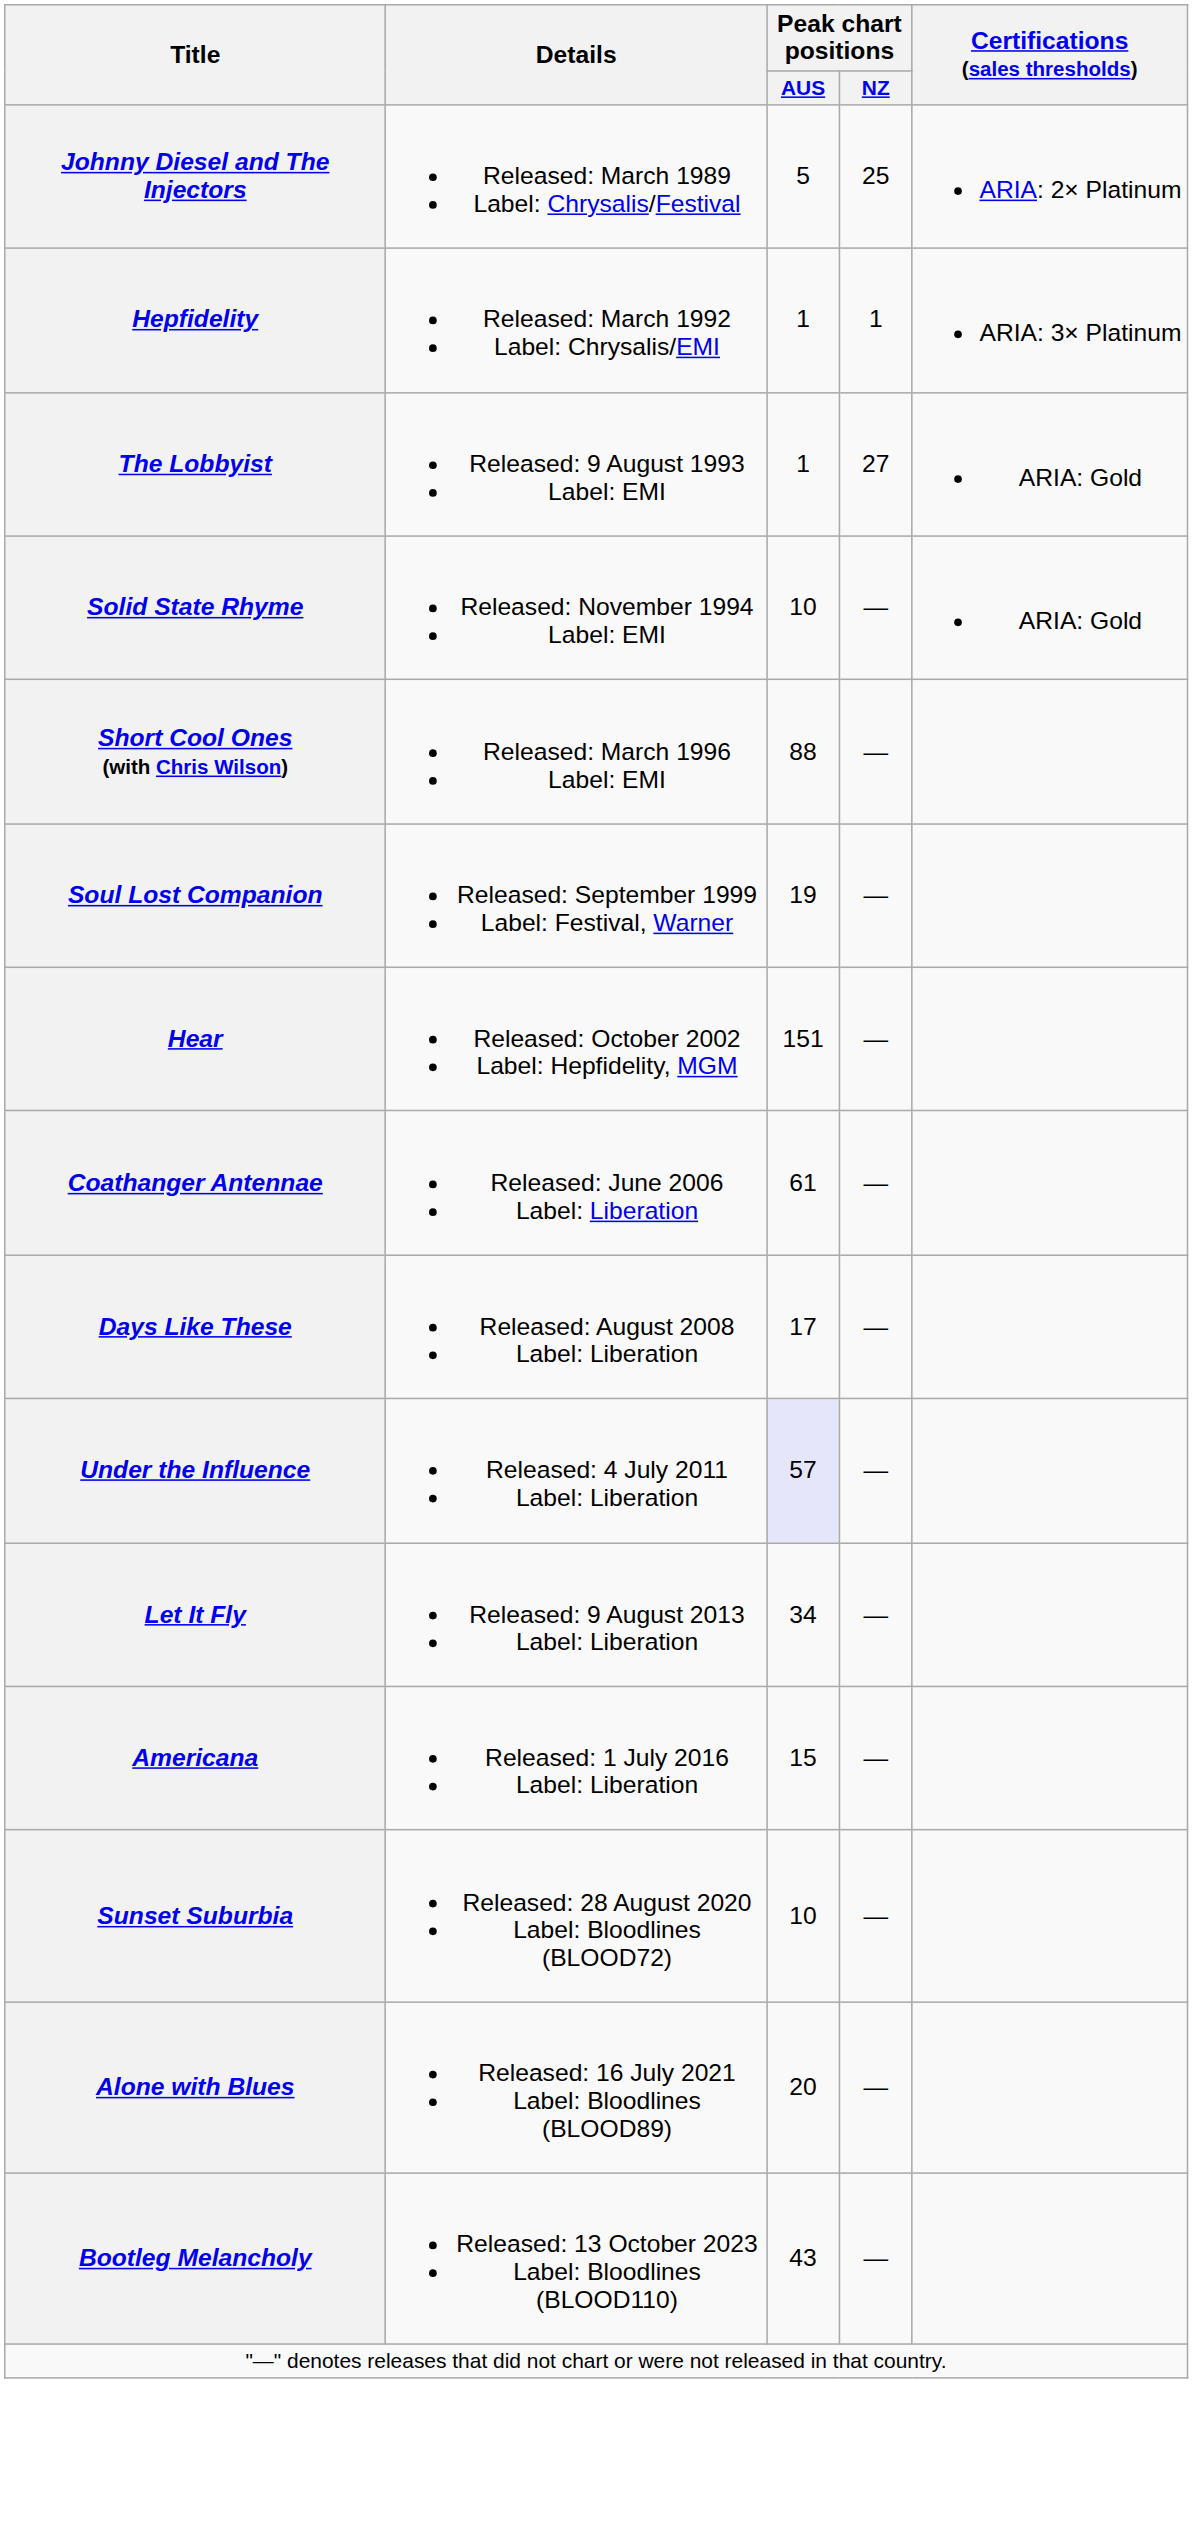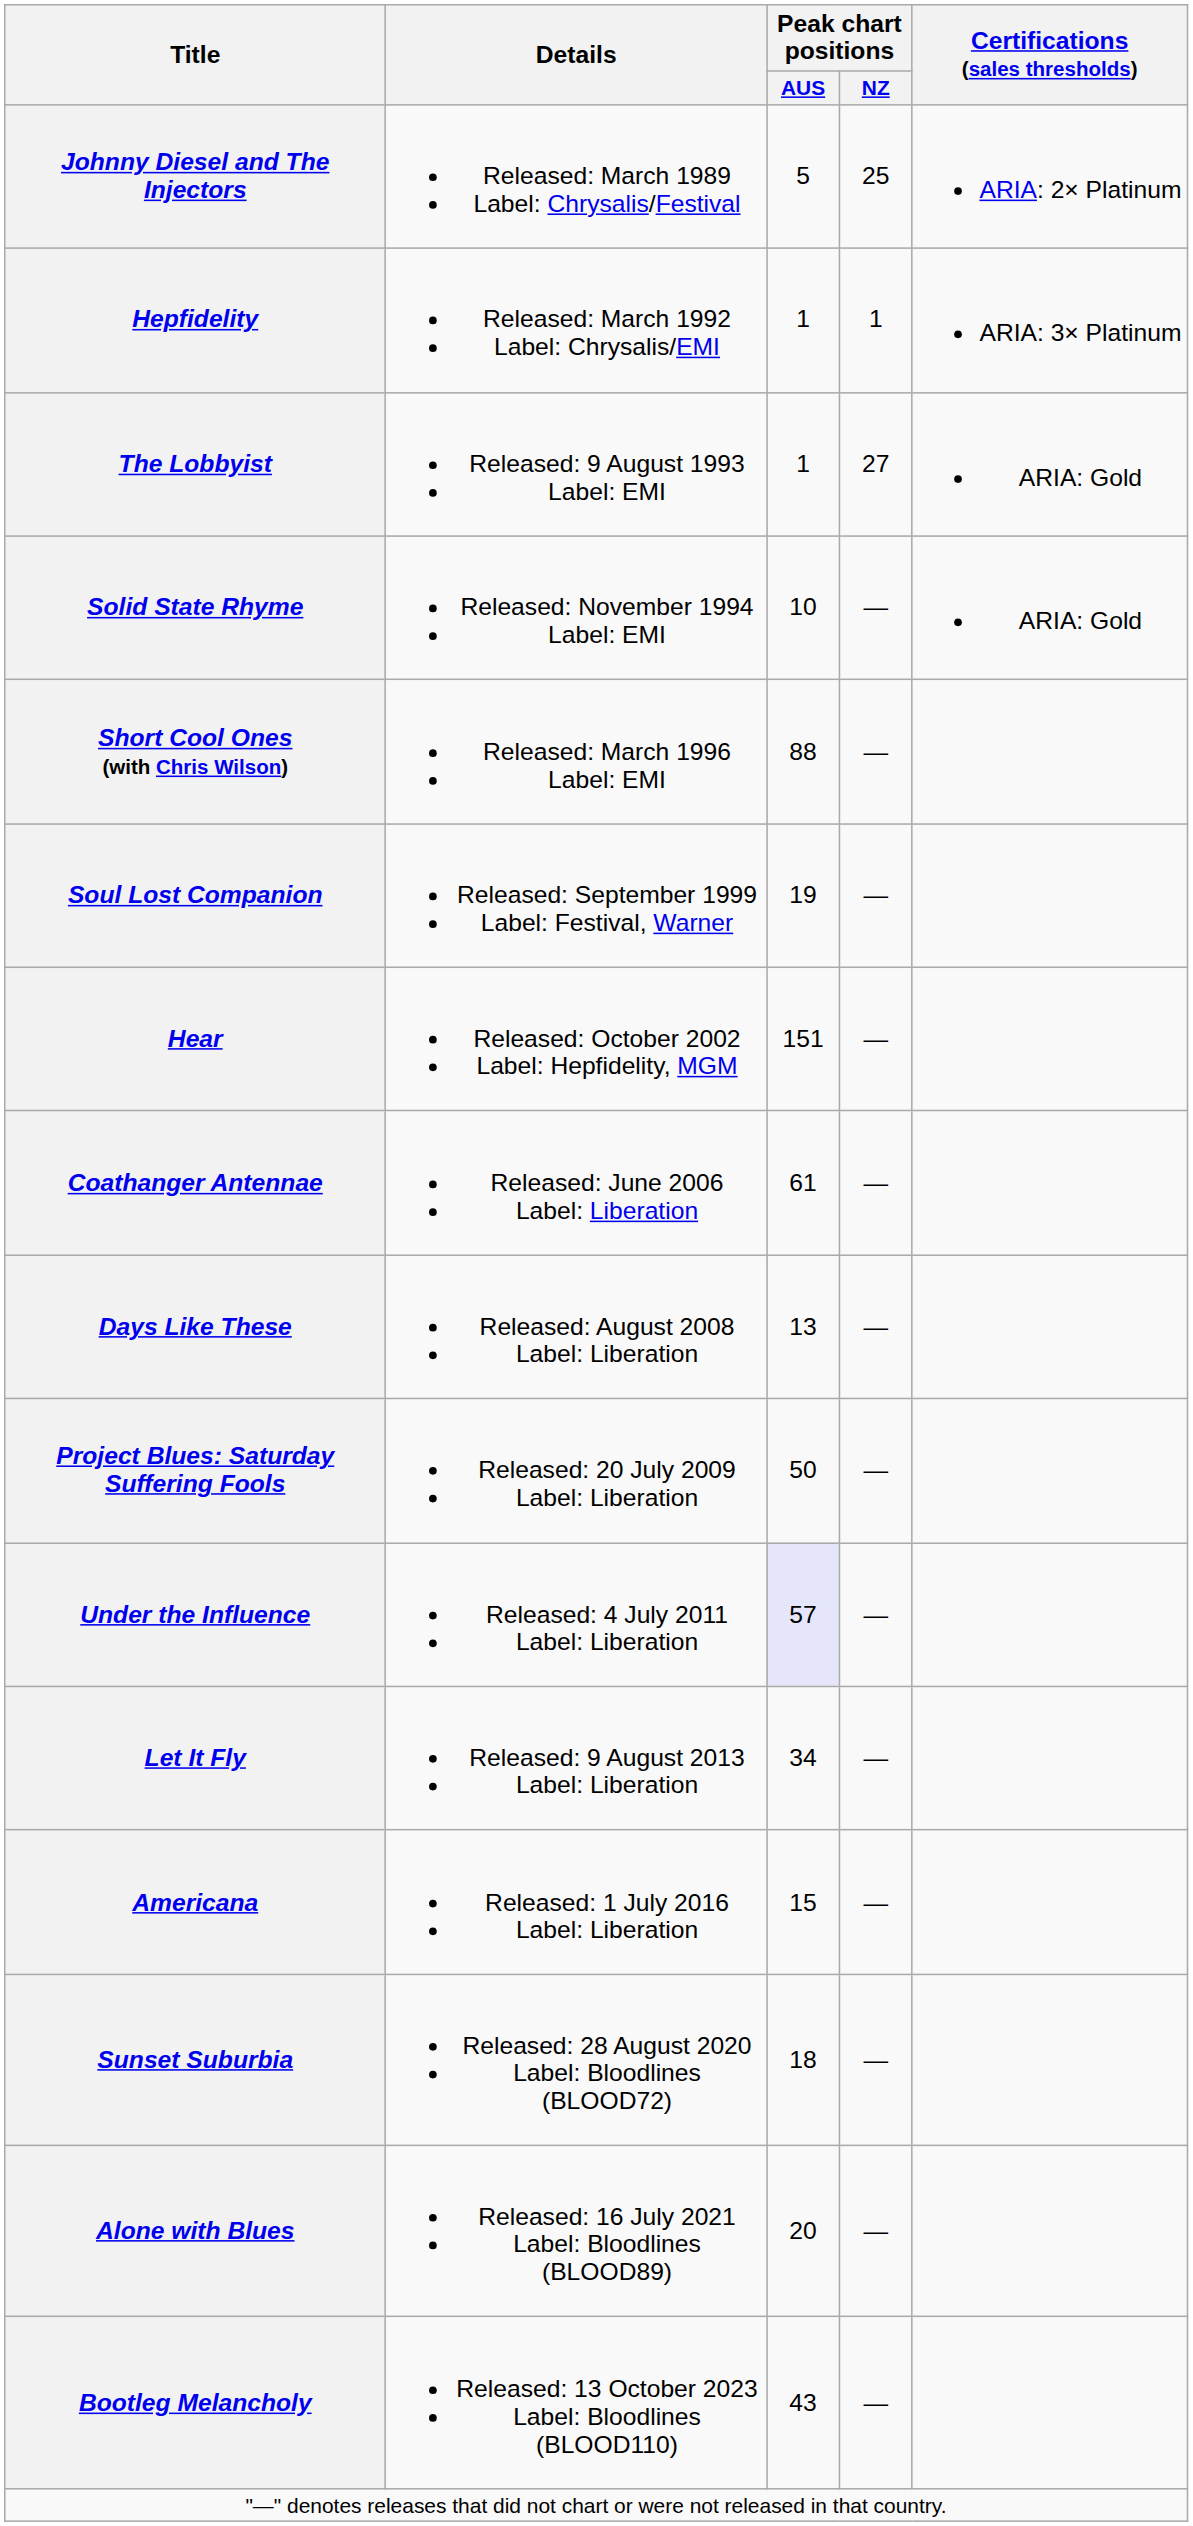Days Like These | Peak chart positions / AUS: 17 -> 13
+ row: Project Blues: Saturday Suffering Fools | Released: 20 July 2009 Label: Liberation | 50 | —
Sunset Suburbia | Peak chart positions / AUS: 10 -> 18
